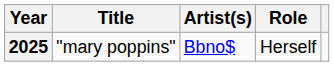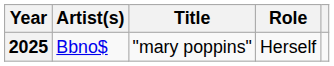columns swapped: Title <-> Artist(s)
